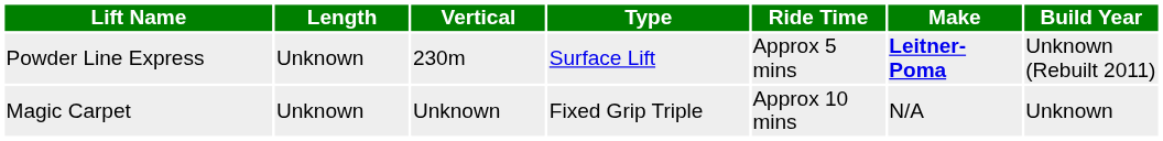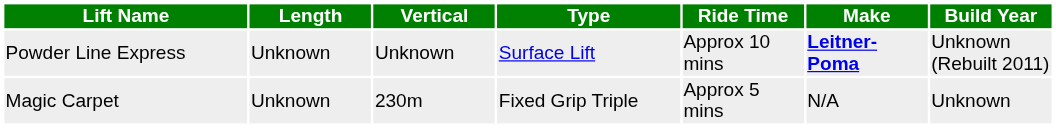Powder Line Express | Vertical: 230m -> Unknown
Powder Line Express | Ride Time: Approx 5 mins -> Approx 10 mins
Magic Carpet | Vertical: Unknown -> 230m
Magic Carpet | Ride Time: Approx 10 mins -> Approx 5 mins
